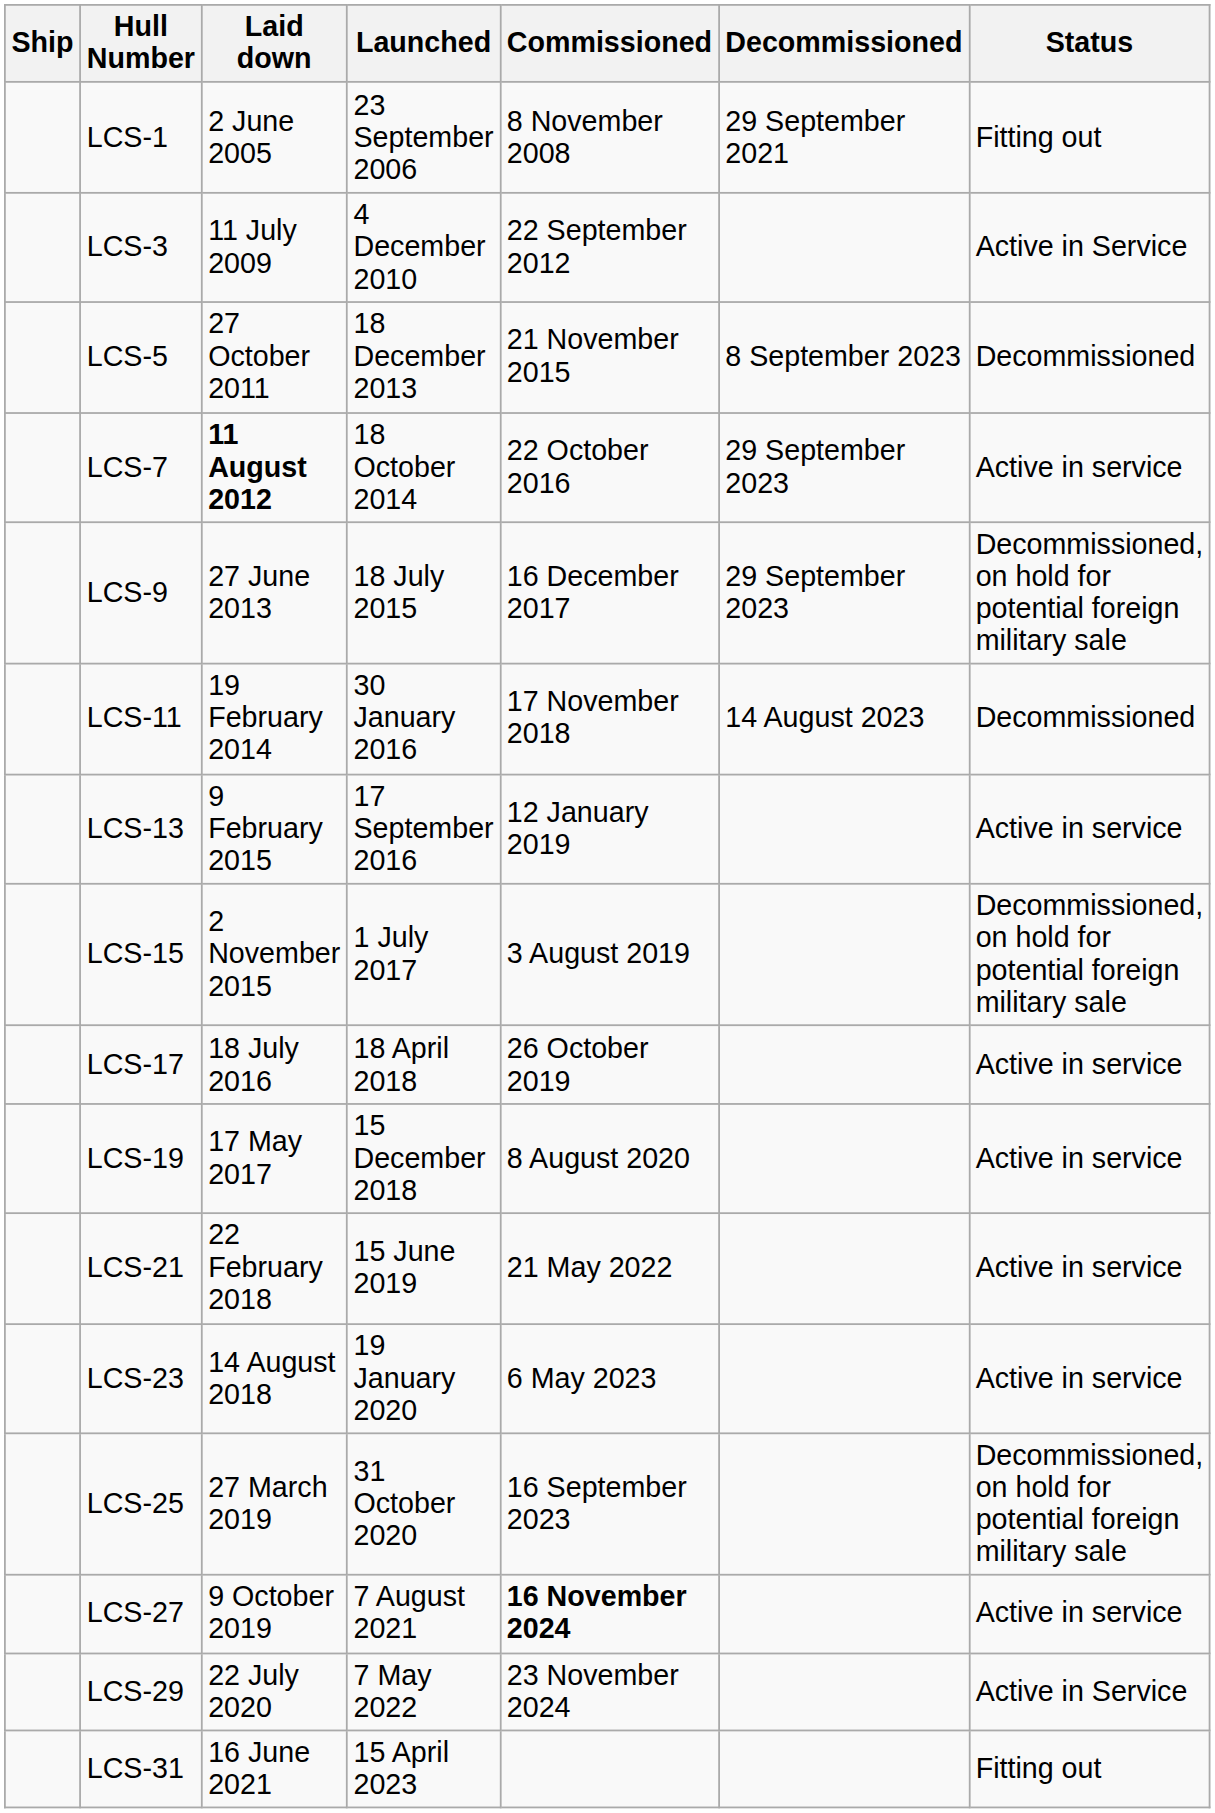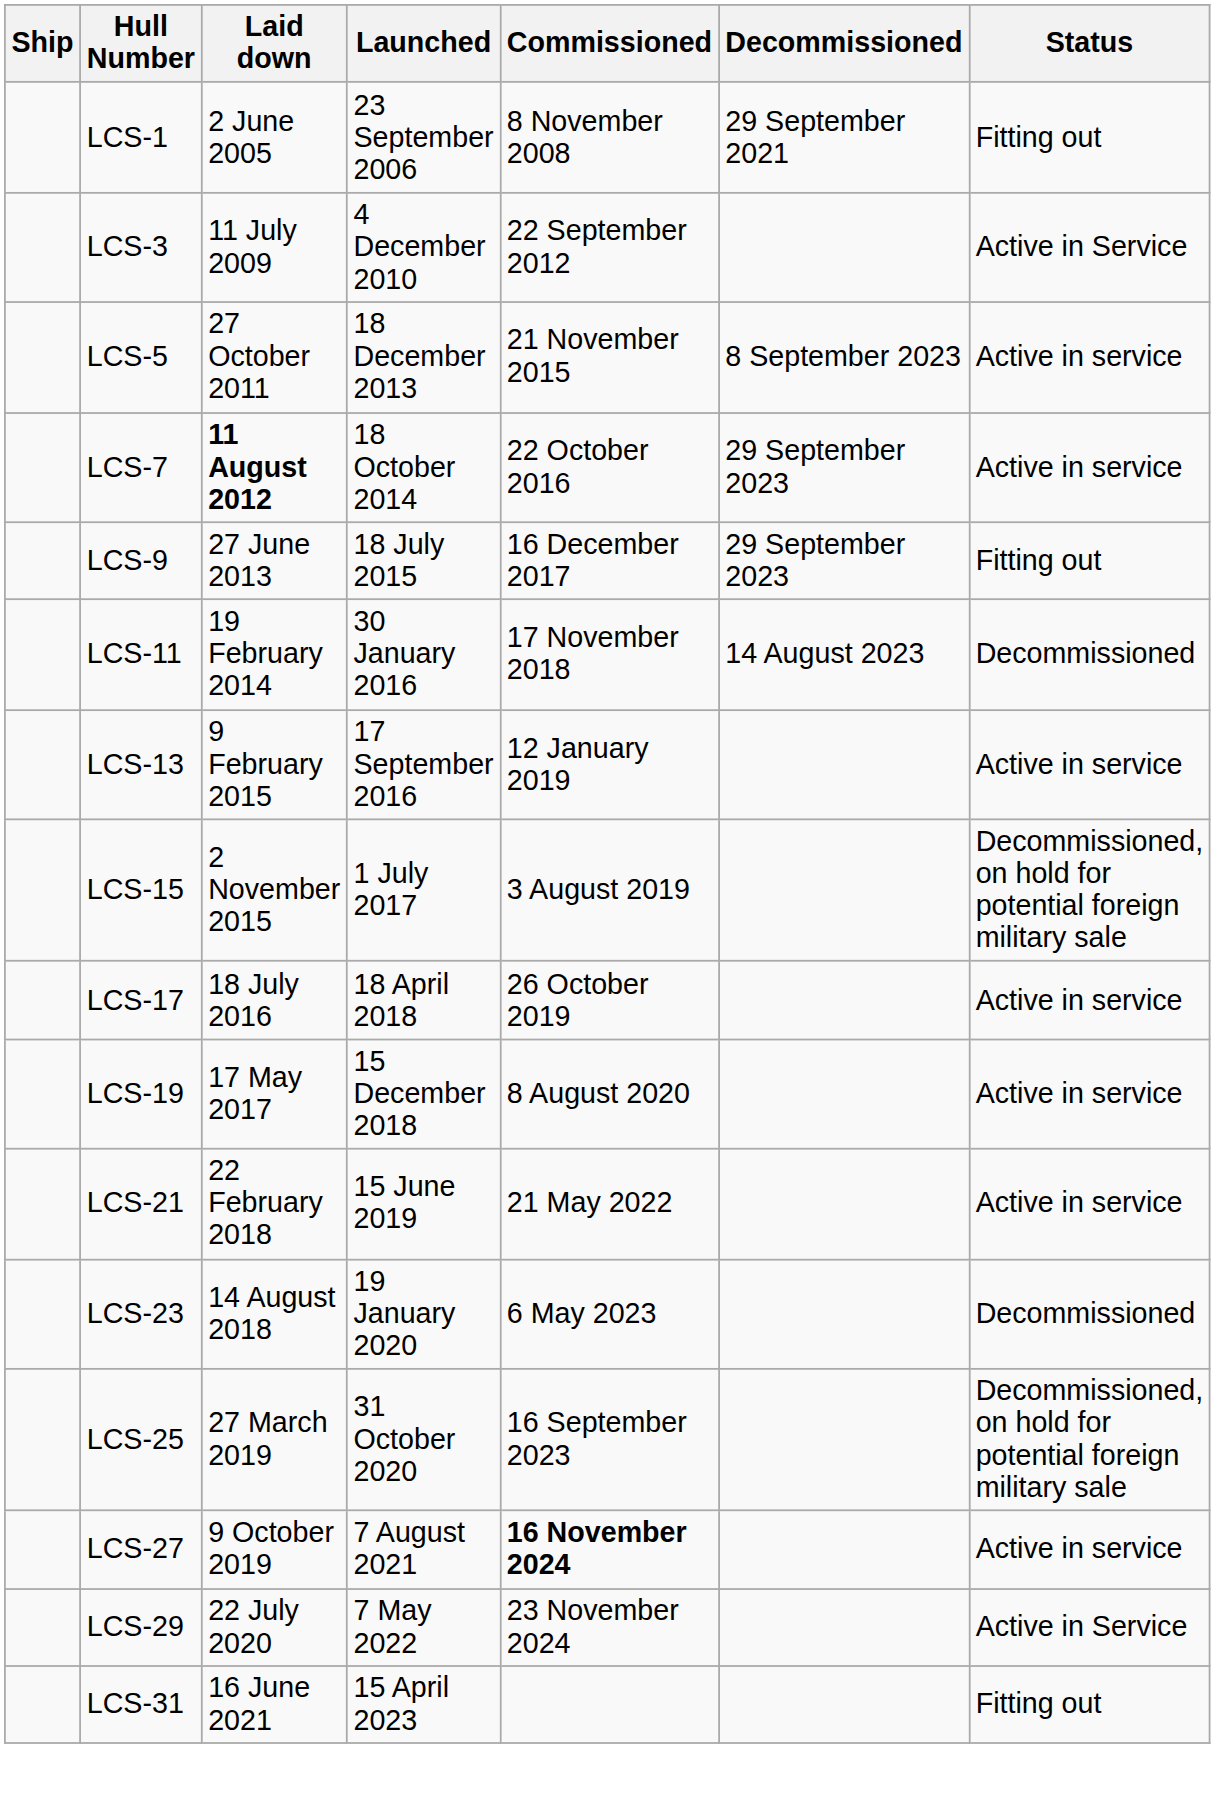LCS-5 | Status: Decommissioned -> Active in service
LCS-9 | Status: Decommissioned, on hold for potential foreign military sale -> Fitting out
LCS-23 | Status: Active in service -> Decommissioned
